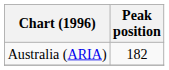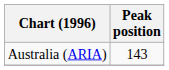Australia (ARIA) | Peak position: 182 -> 143
